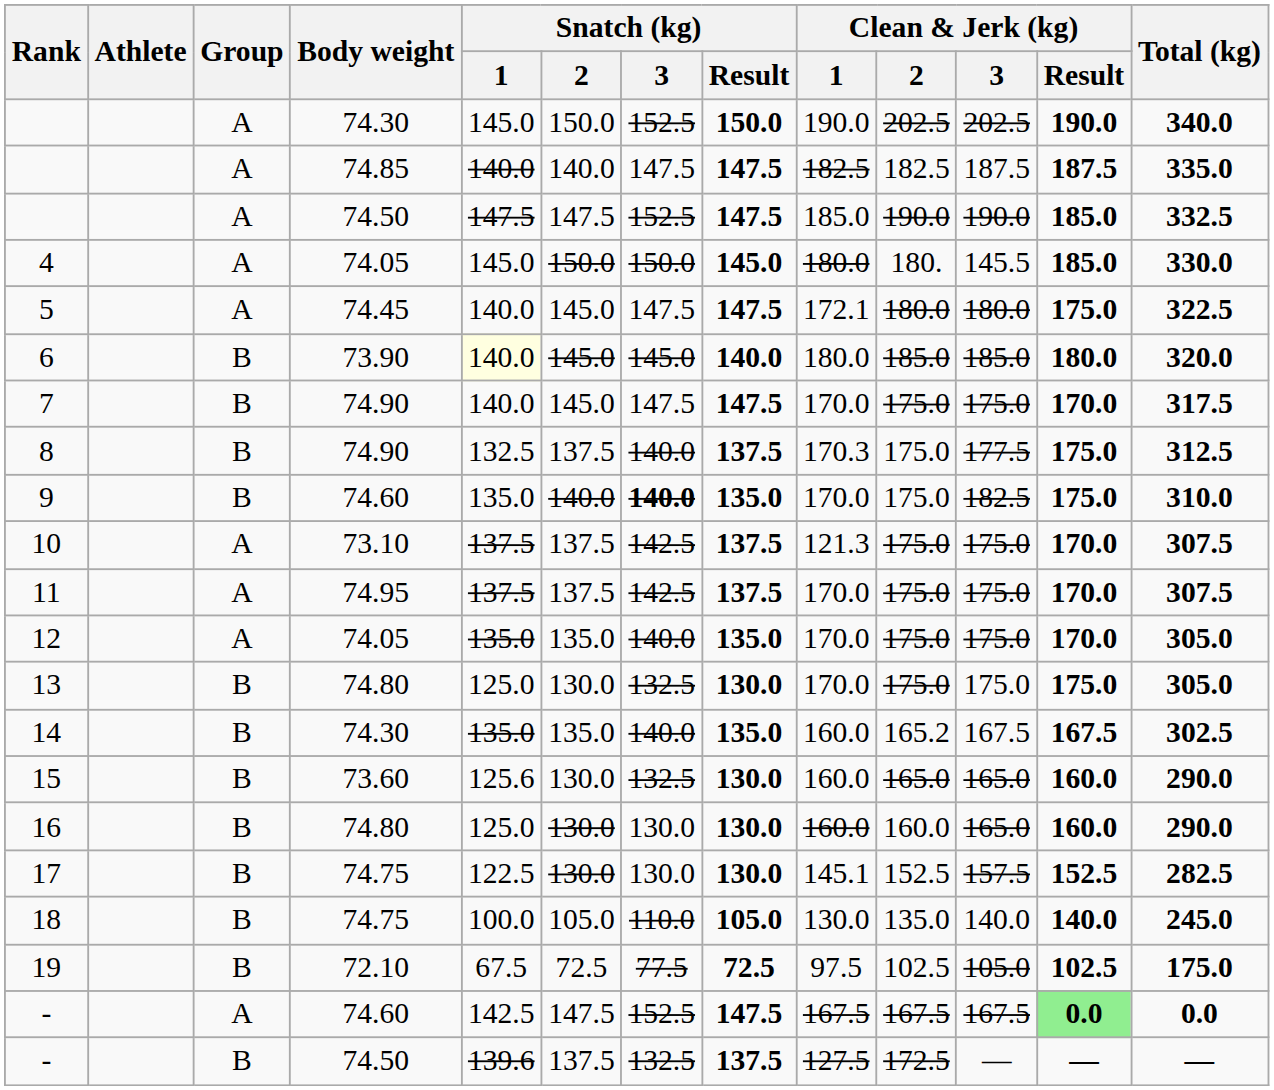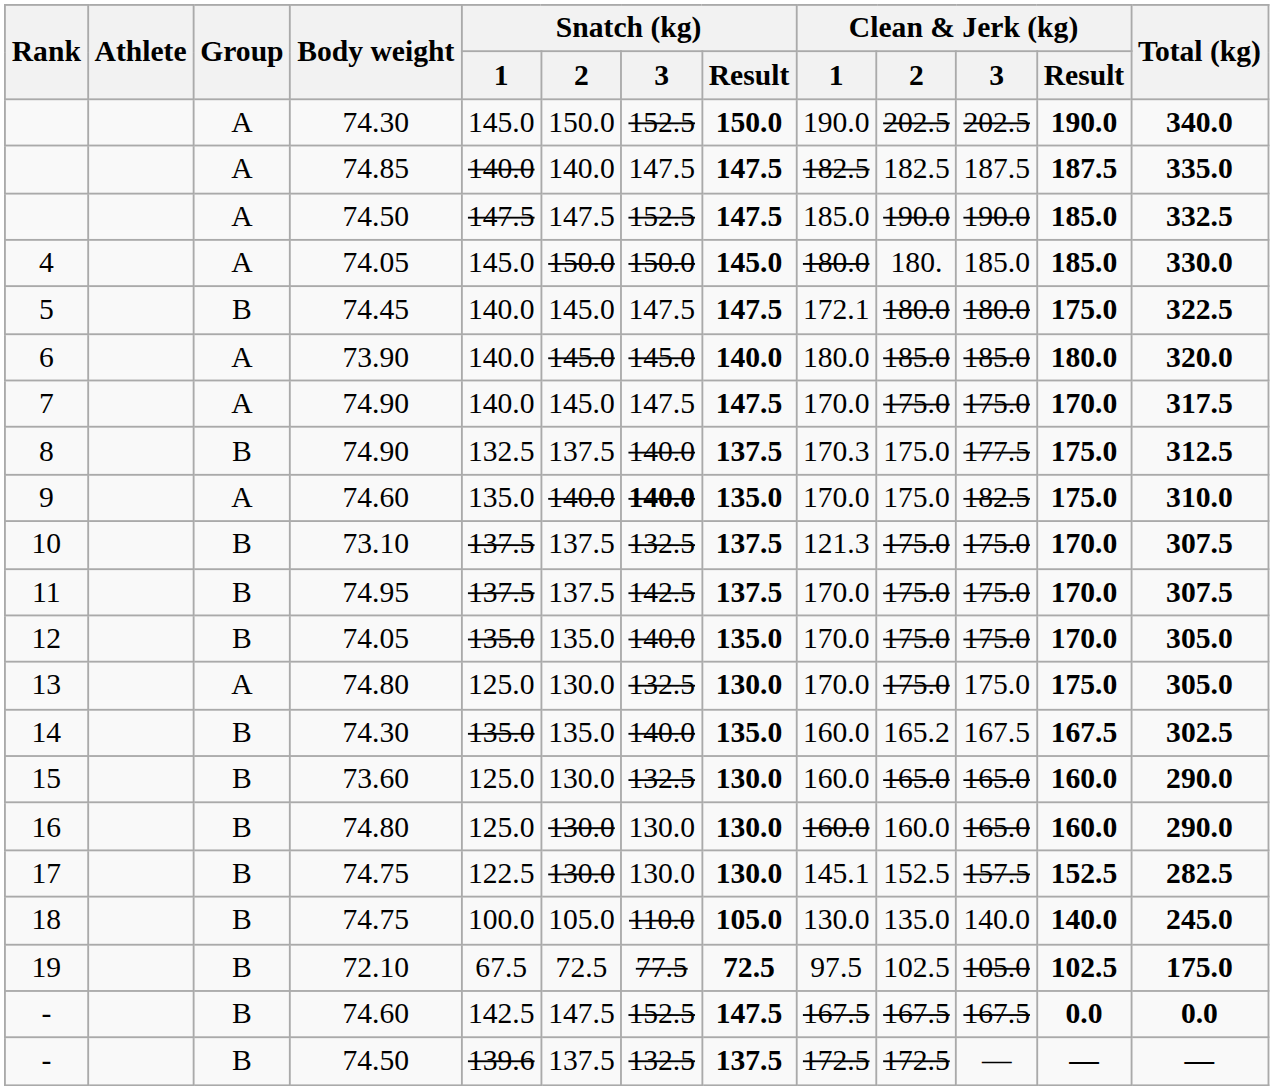4 | Clean & Jerk (kg) / 3: 145.5 -> 185.0
5 | Group: A -> B
6 | Group: B -> A
6 | Snatch (kg) / 1: lightyellow background -> no background
7 | Group: B -> A
9 | Group: B -> A
10 | Group: A -> B
10 | Snatch (kg) / 3: 142.5 -> 132.5
11 | Group: A -> B
12 | Group: A -> B
13 | Group: B -> A
15 | Snatch (kg) / 1: 125.6 -> 125.0
- / 74.60 | Group: A -> B
- / 74.60 | Clean & Jerk (kg) / Result: lightgreen background -> no background
- / 74.50 | Clean & Jerk (kg) / 1: 127.5 -> 172.5
